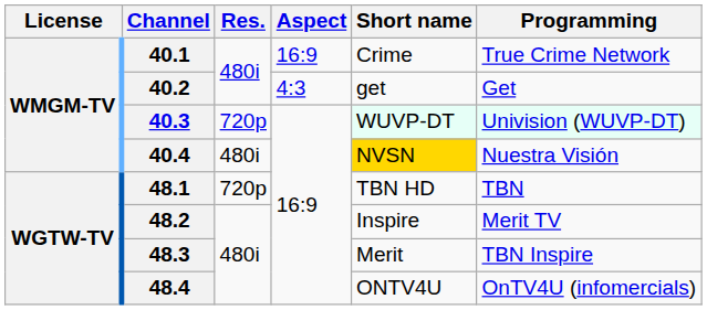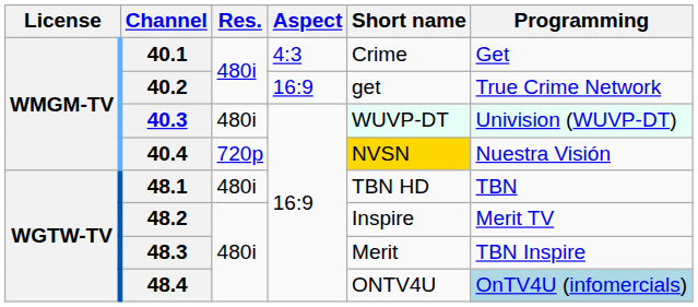40.1 | Aspect: 16:9 -> 4:3
40.1 | Programming: True Crime Network -> Get
40.2 | Aspect: 4:3 -> 16:9
40.2 | Programming: Get -> True Crime Network
40.3 | Res.: 720p -> 480i
40.4 | Res.: 480i -> 720p
48.1 | Res.: 720p -> 480i
48.4 | Programming: no background -> lightblue background
